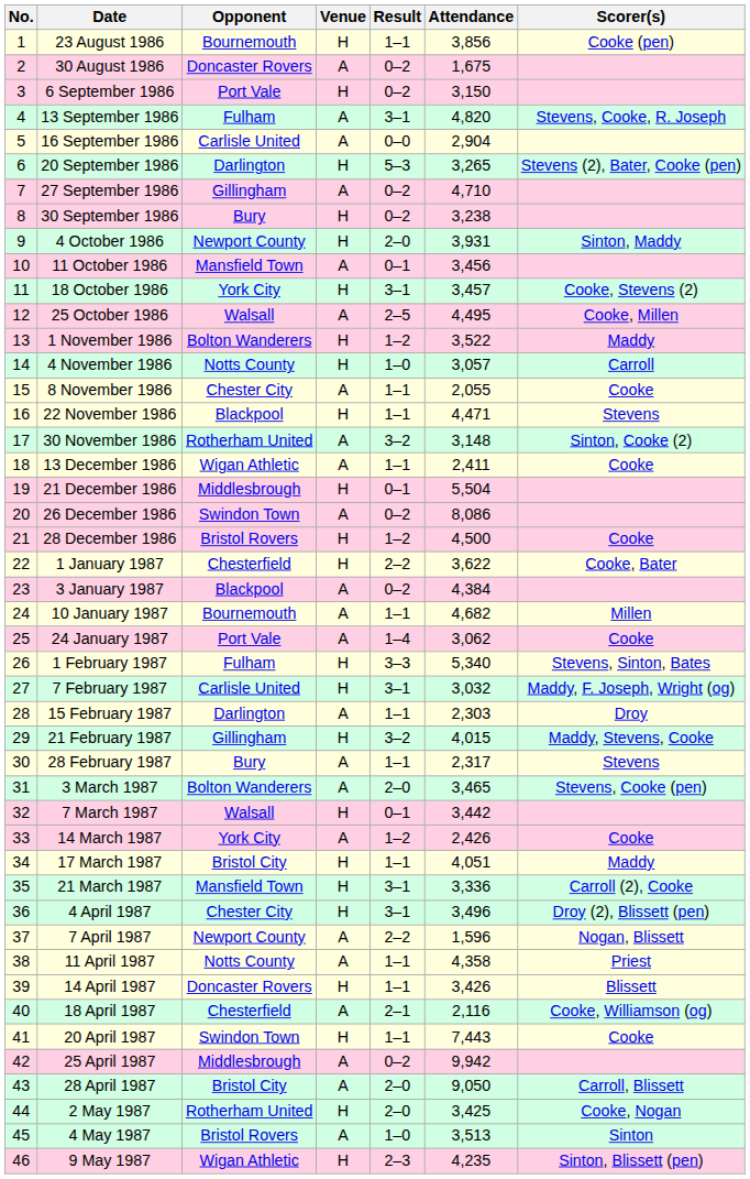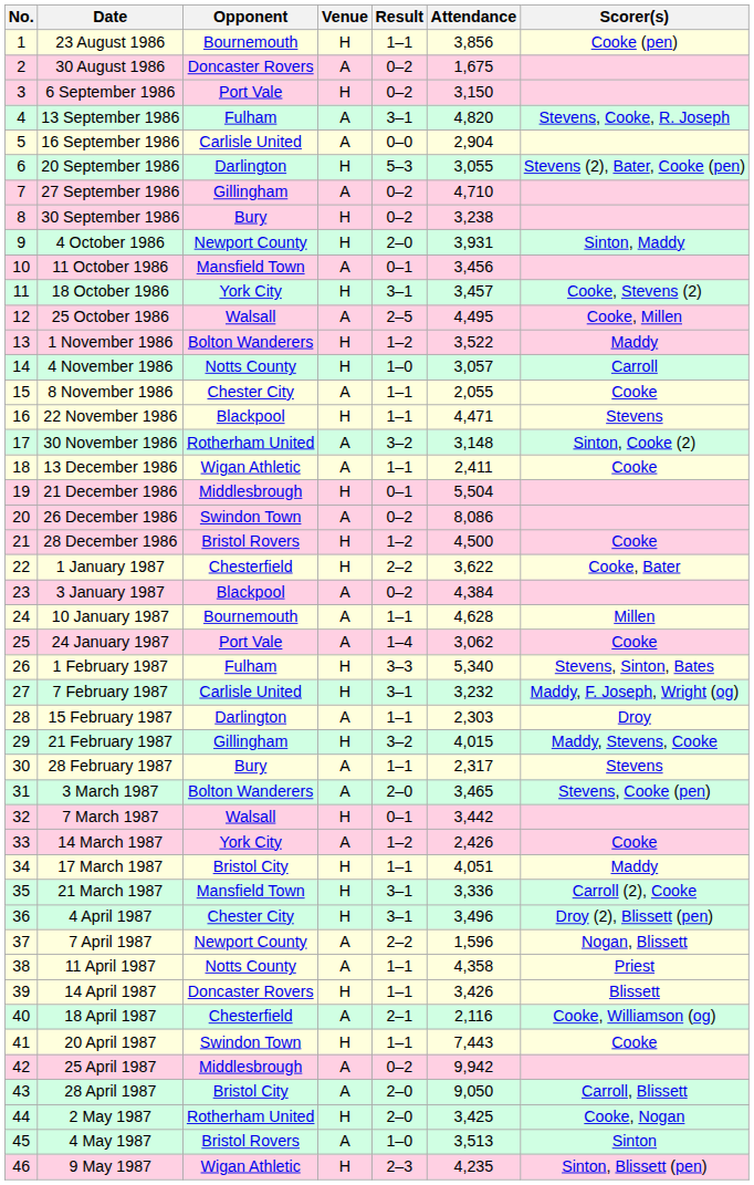20 September 1986 | Attendance: 3,265 -> 3,055
10 January 1987 | Attendance: 4,682 -> 4,628
7 February 1987 | Attendance: 3,032 -> 3,232
